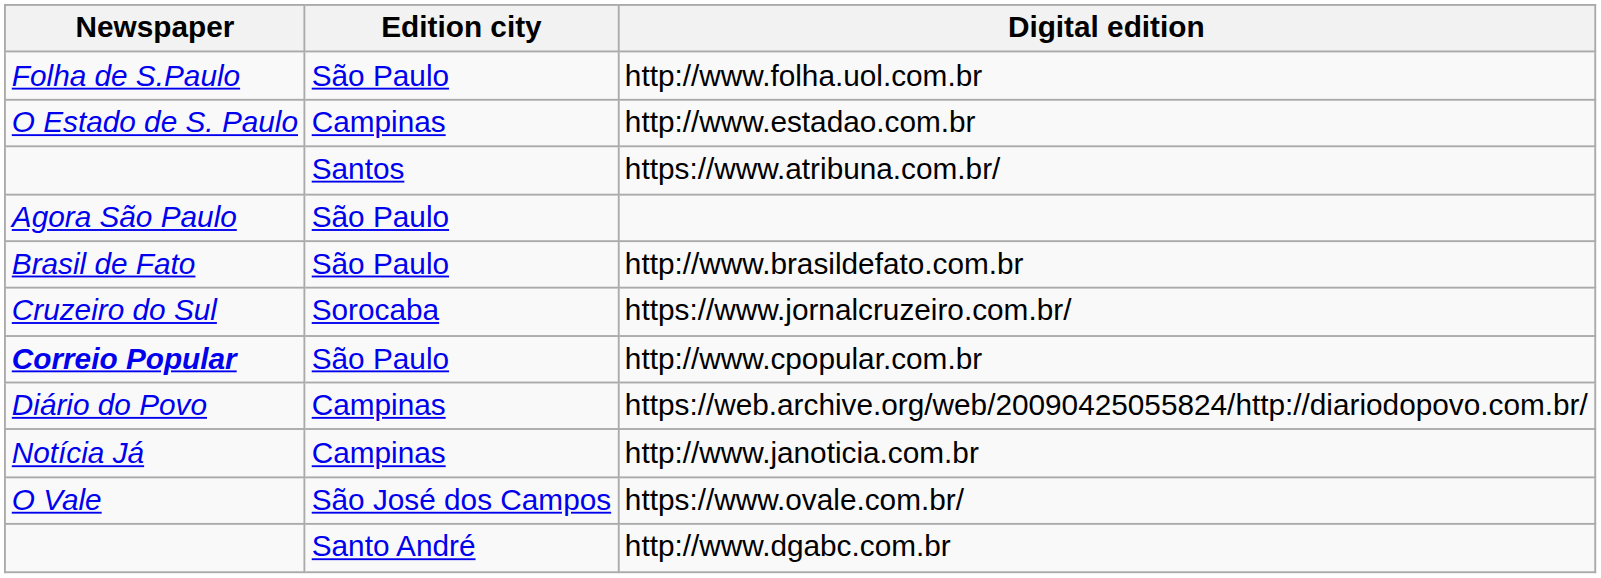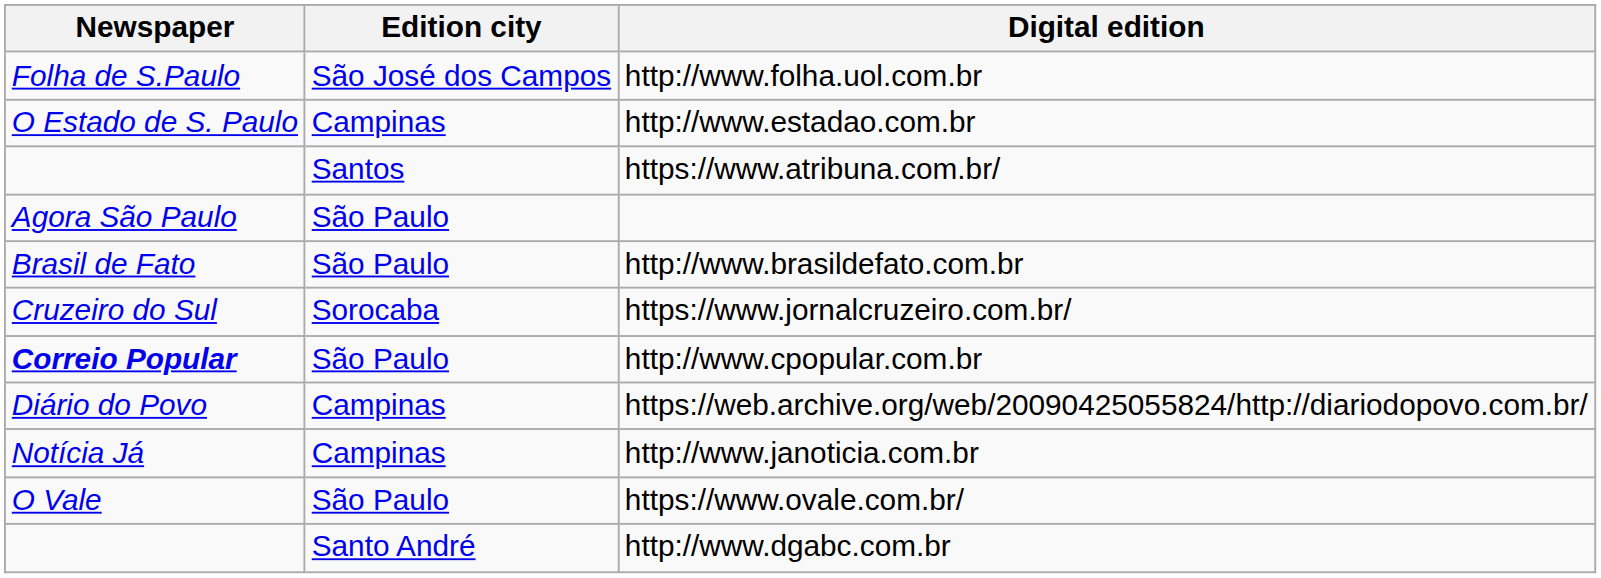http://www.folha.uol.com.br | Edition city: São Paulo -> São José dos Campos
https://www.ovale.com.br/ | Edition city: São José dos Campos -> São Paulo
